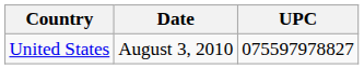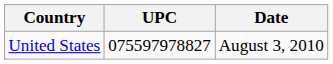columns swapped: Date <-> UPC
